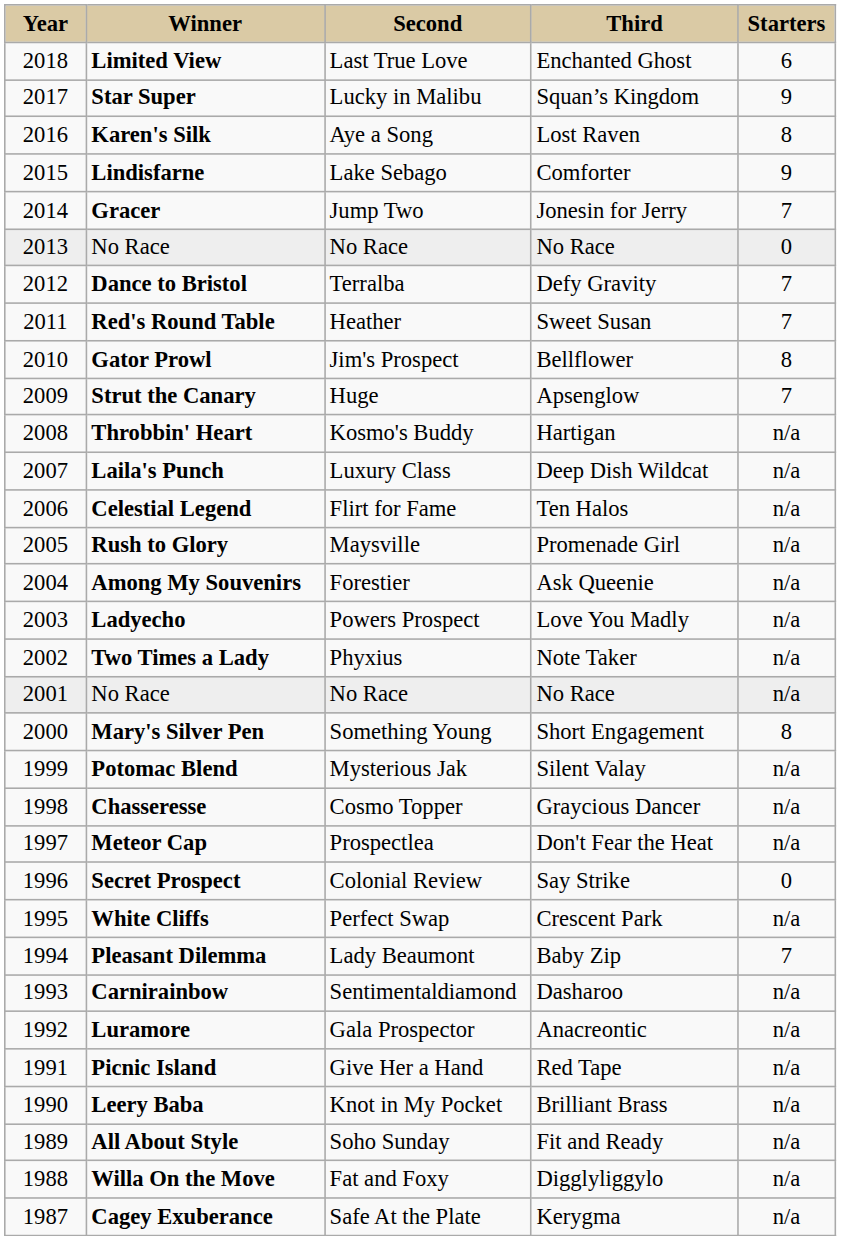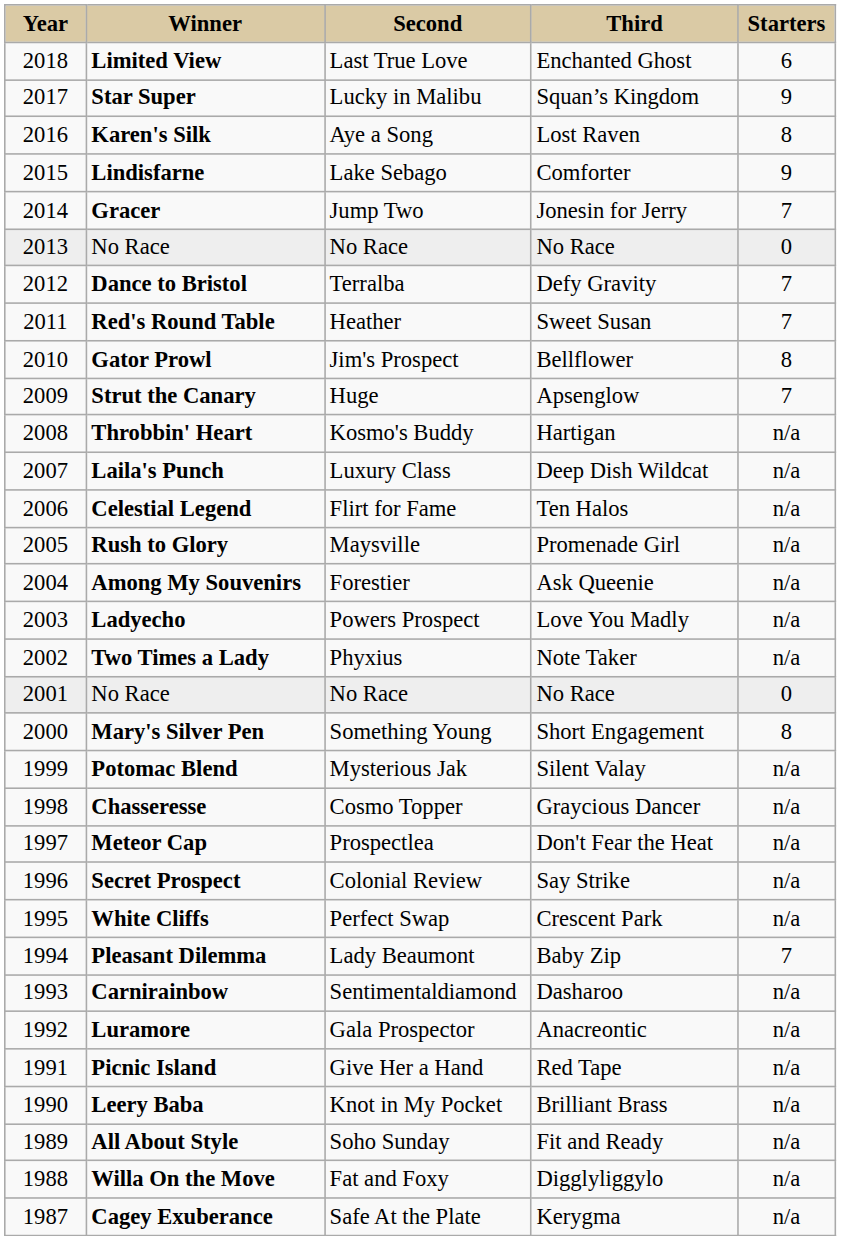2001 / No Race | column 5: n/a -> 0
Secret Prospect | column 5: 0 -> n/a
